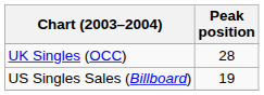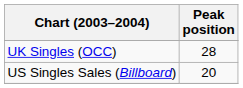US Singles Sales (Billboard) | Peak position: 19 -> 20
